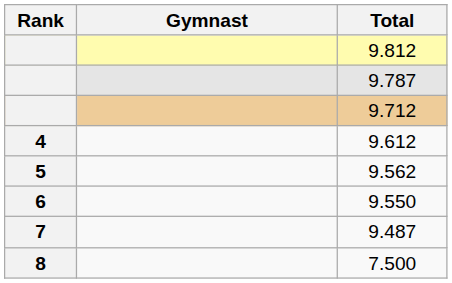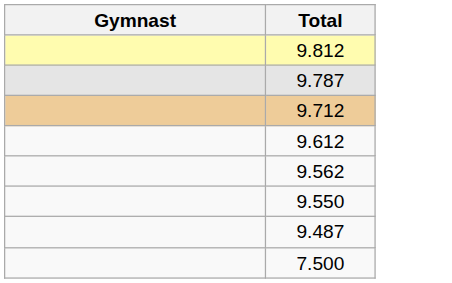- column: Rank | 4 | 5 | 6 | 7 | 8
